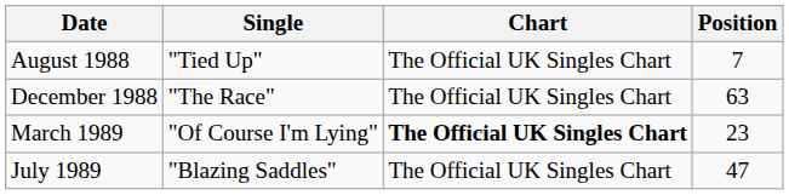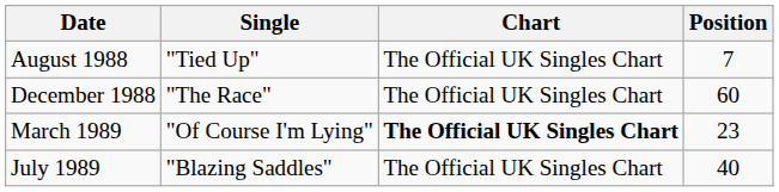December 1988 | Position: 63 -> 60
July 1989 | Position: 47 -> 40
